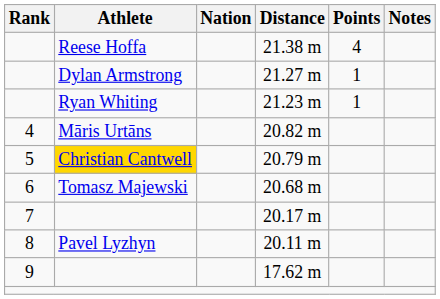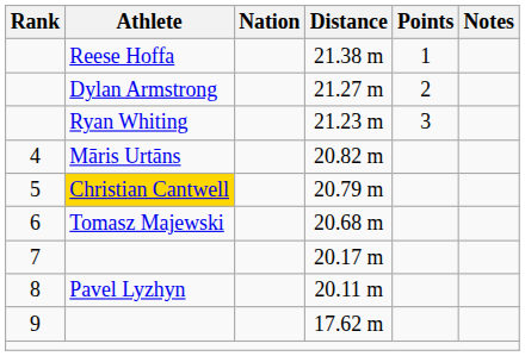21.38 m | Points: 4 -> 1
21.27 m | Points: 1 -> 2
21.23 m | Points: 1 -> 3
